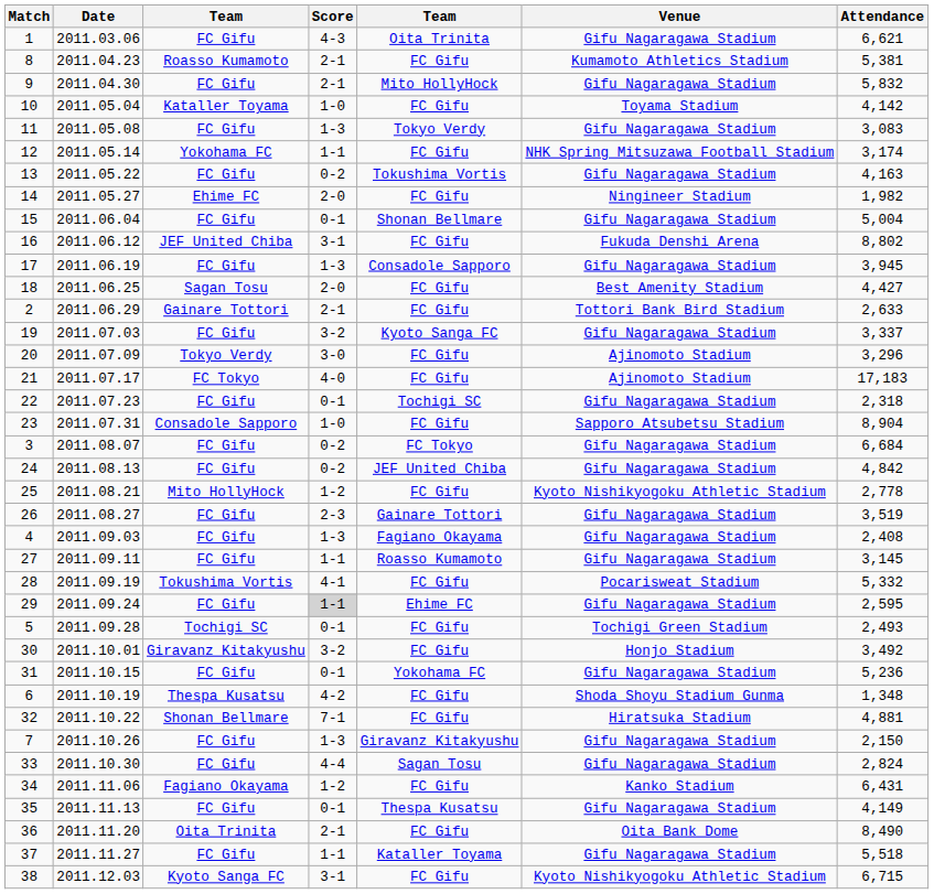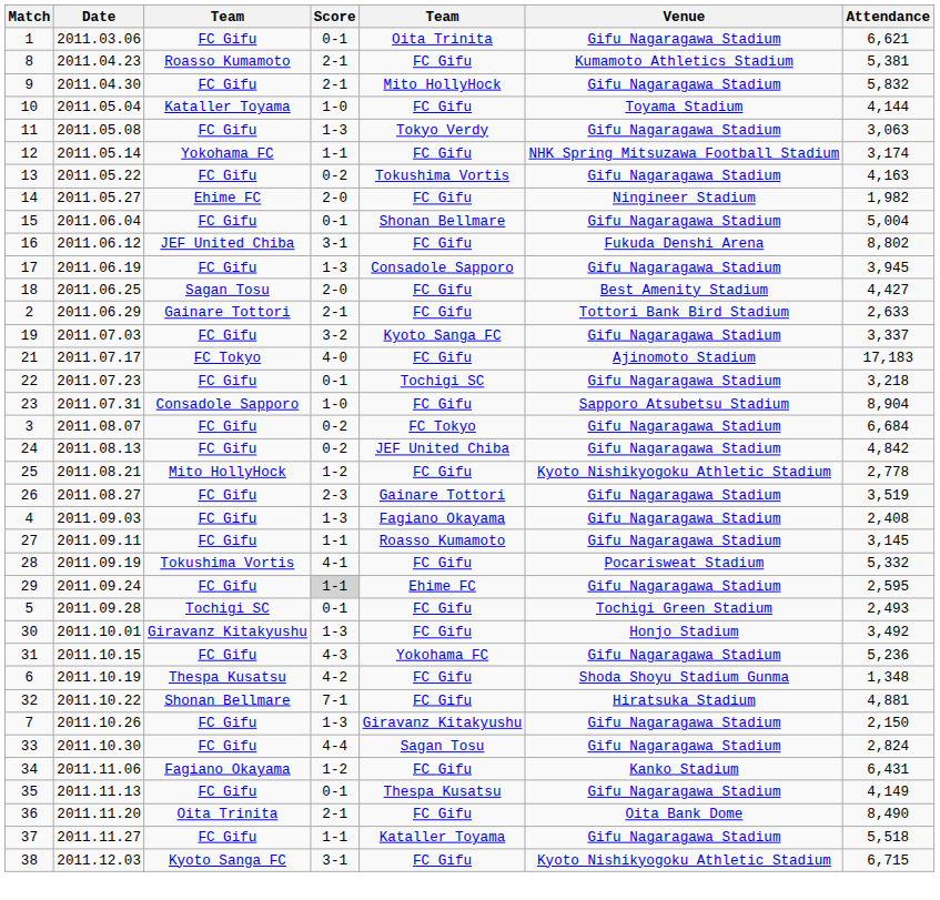1 | Score: 4-3 -> 0-1
10 | Attendance: 4,142 -> 4,144
11 | Attendance: 3,083 -> 3,063
- row: 20 | 2011.07.09 | Tokyo Verdy | 3-0 | FC Gifu | Ajinomoto Stadium | 3,296
22 | Attendance: 2,318 -> 3,218
30 | Score: 3-2 -> 1-3
31 | Score: 0-1 -> 4-3
